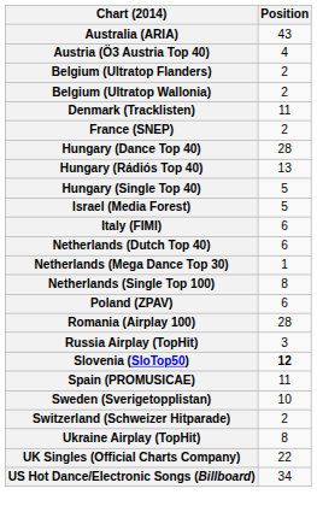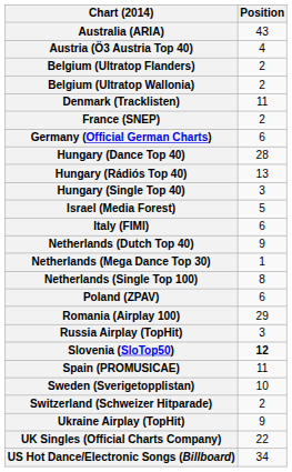+ row: Germany (Official German Charts) | 6
Hungary (Single Top 40) | Position: 5 -> 3
Netherlands (Dutch Top 40) | Position: 6 -> 9
Romania (Airplay 100) | Position: 28 -> 29
Ukraine Airplay (TopHit) | Position: 8 -> 9
